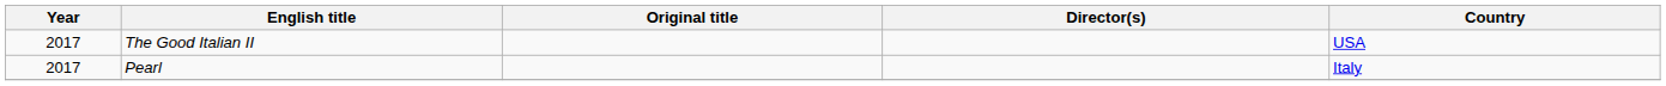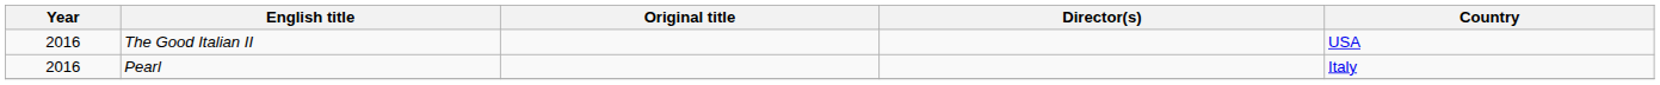The Good Italian II | Year: 2017 -> 2016
Pearl | Year: 2017 -> 2016
